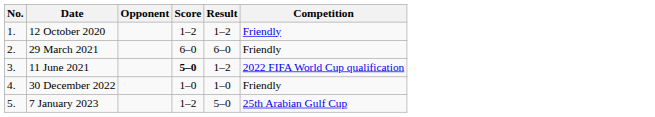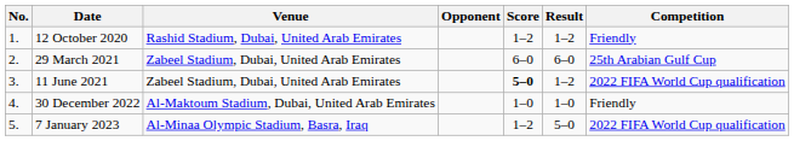+ column: Venue | Rashid Stadium, Dubai, United Arab Emirates | Zabeel Stadium, Dubai, United Arab Emirates | Zabeel Stadium, Dubai, United Arab Emirates | Al-Maktoum Stadium, Dubai, United Arab Emirates | Al-Minaa Olympic Stadium, Basra, Iraq
29 March 2021 | Competition: Friendly -> 25th Arabian Gulf Cup
7 January 2023 | Competition: 25th Arabian Gulf Cup -> 2022 FIFA World Cup qualification
